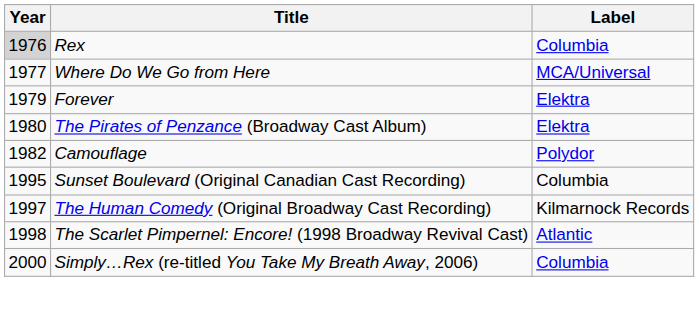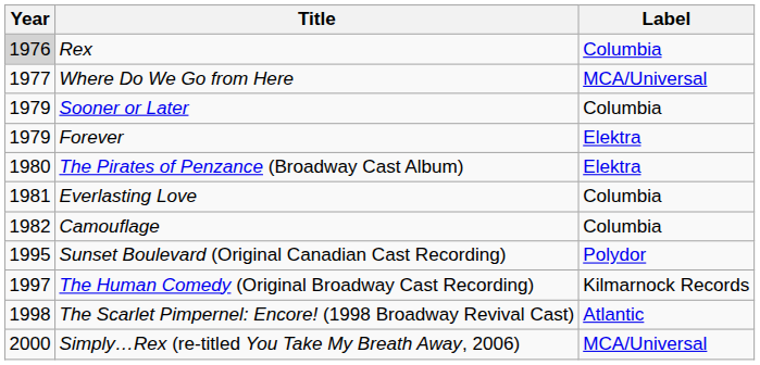+ row: 1979 | Sooner or Later | Columbia
+ row: 1981 | Everlasting Love | Columbia
Camouflage | Label: Polydor -> Columbia
Sunset Boulevard (Original Canadian Cast Recording) | Label: Columbia -> Polydor
Simply…Rex (re-titled You Take My Breath Away, 2006) | Label: Columbia -> MCA/Universal
